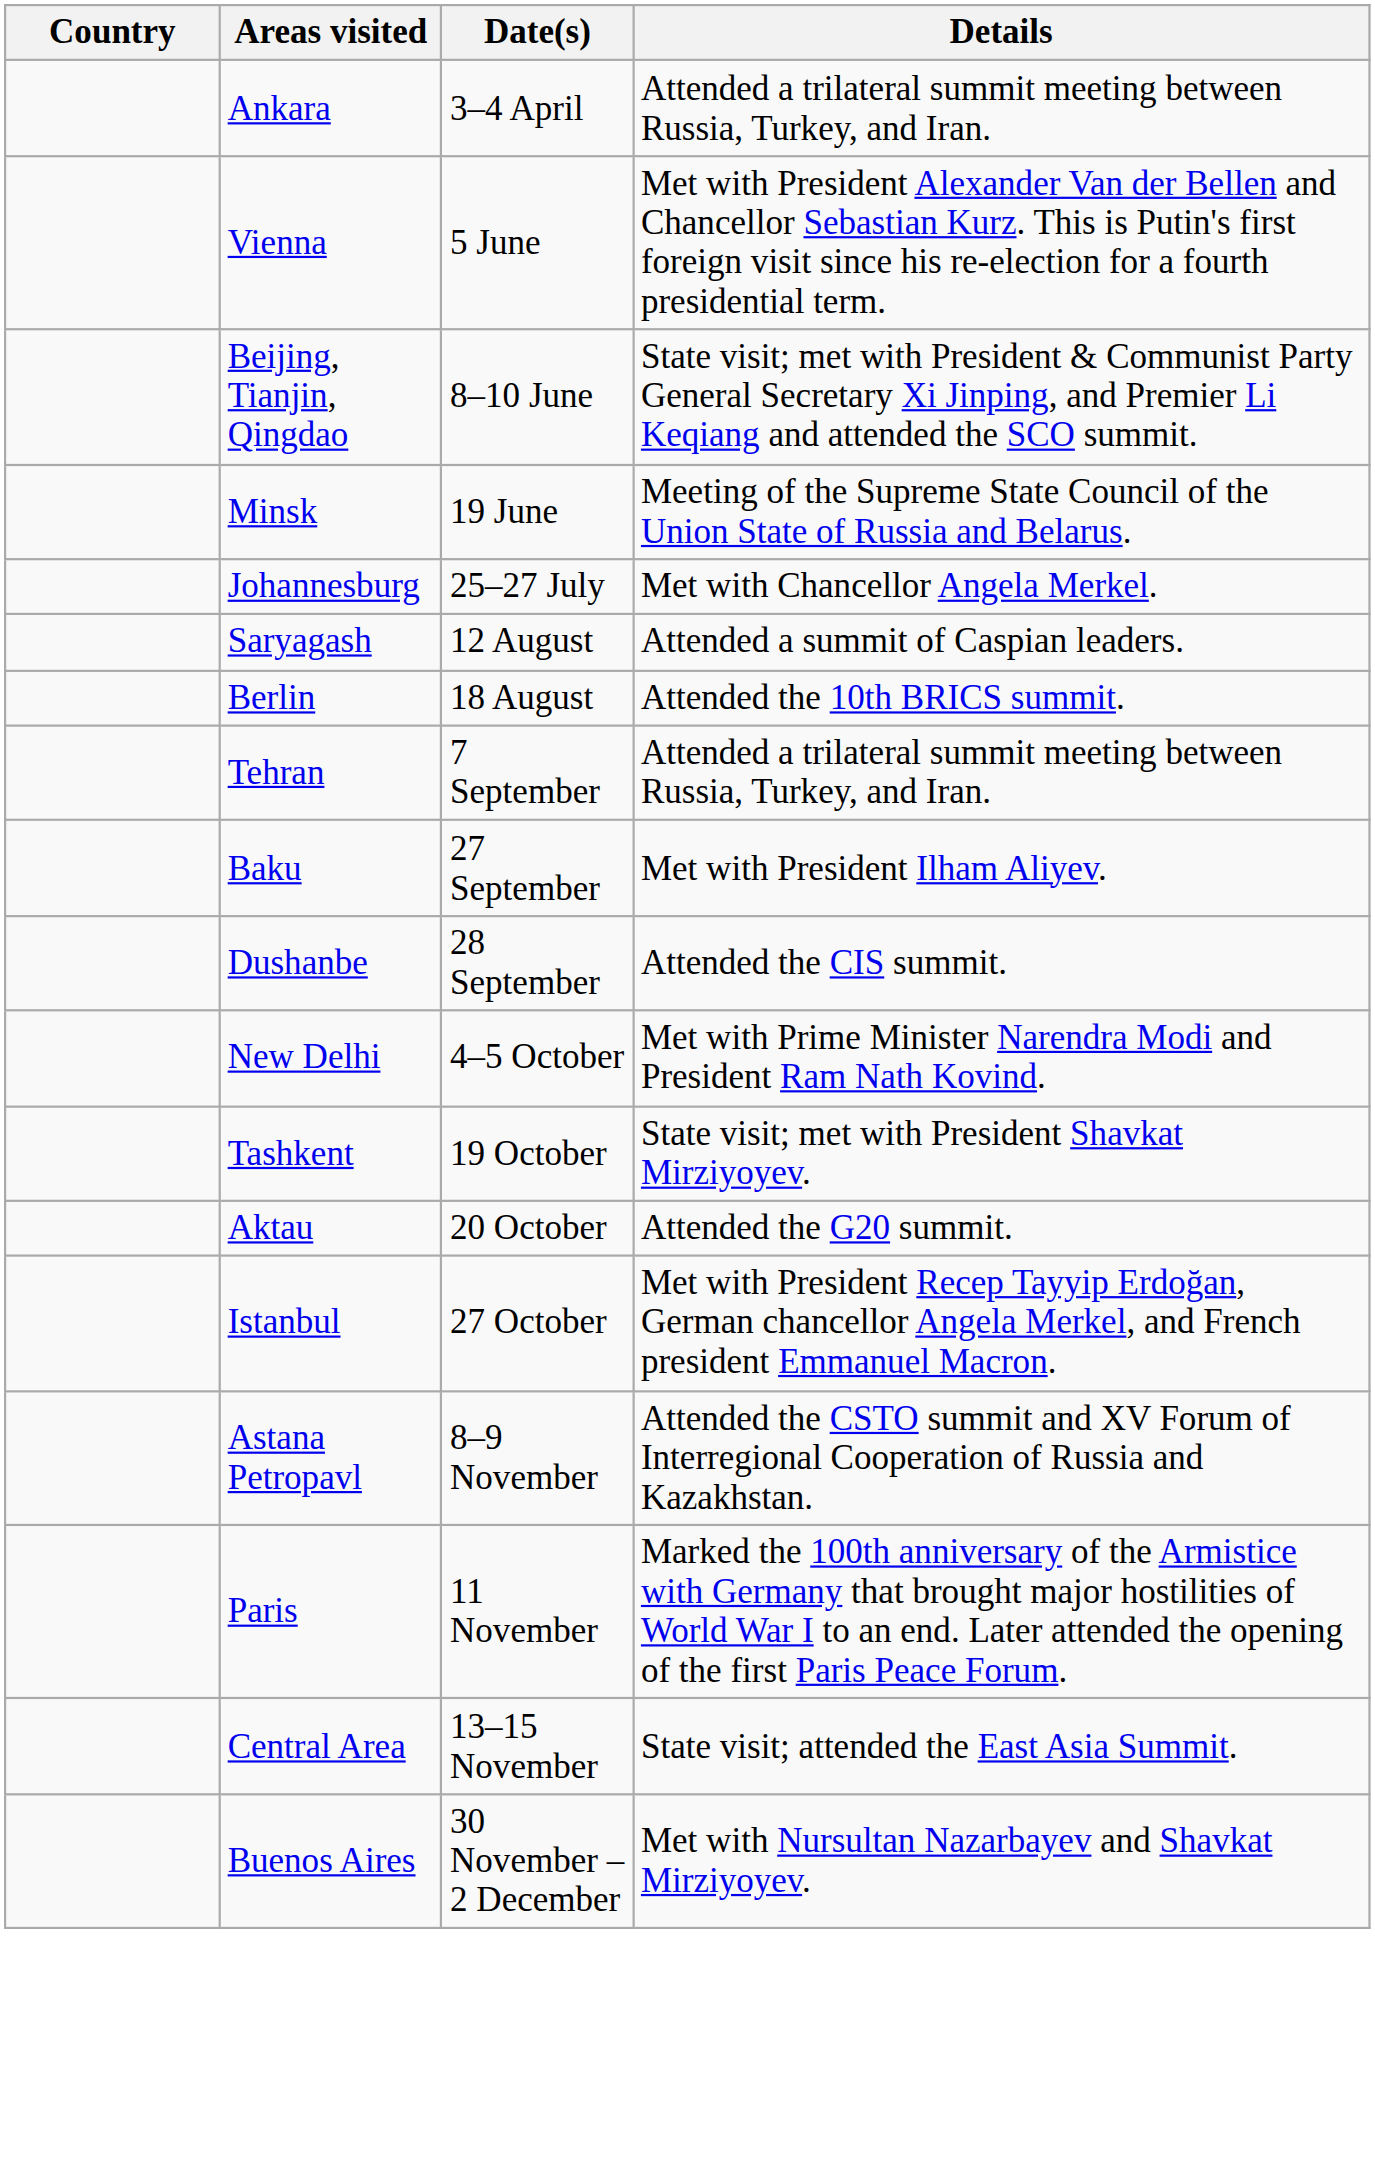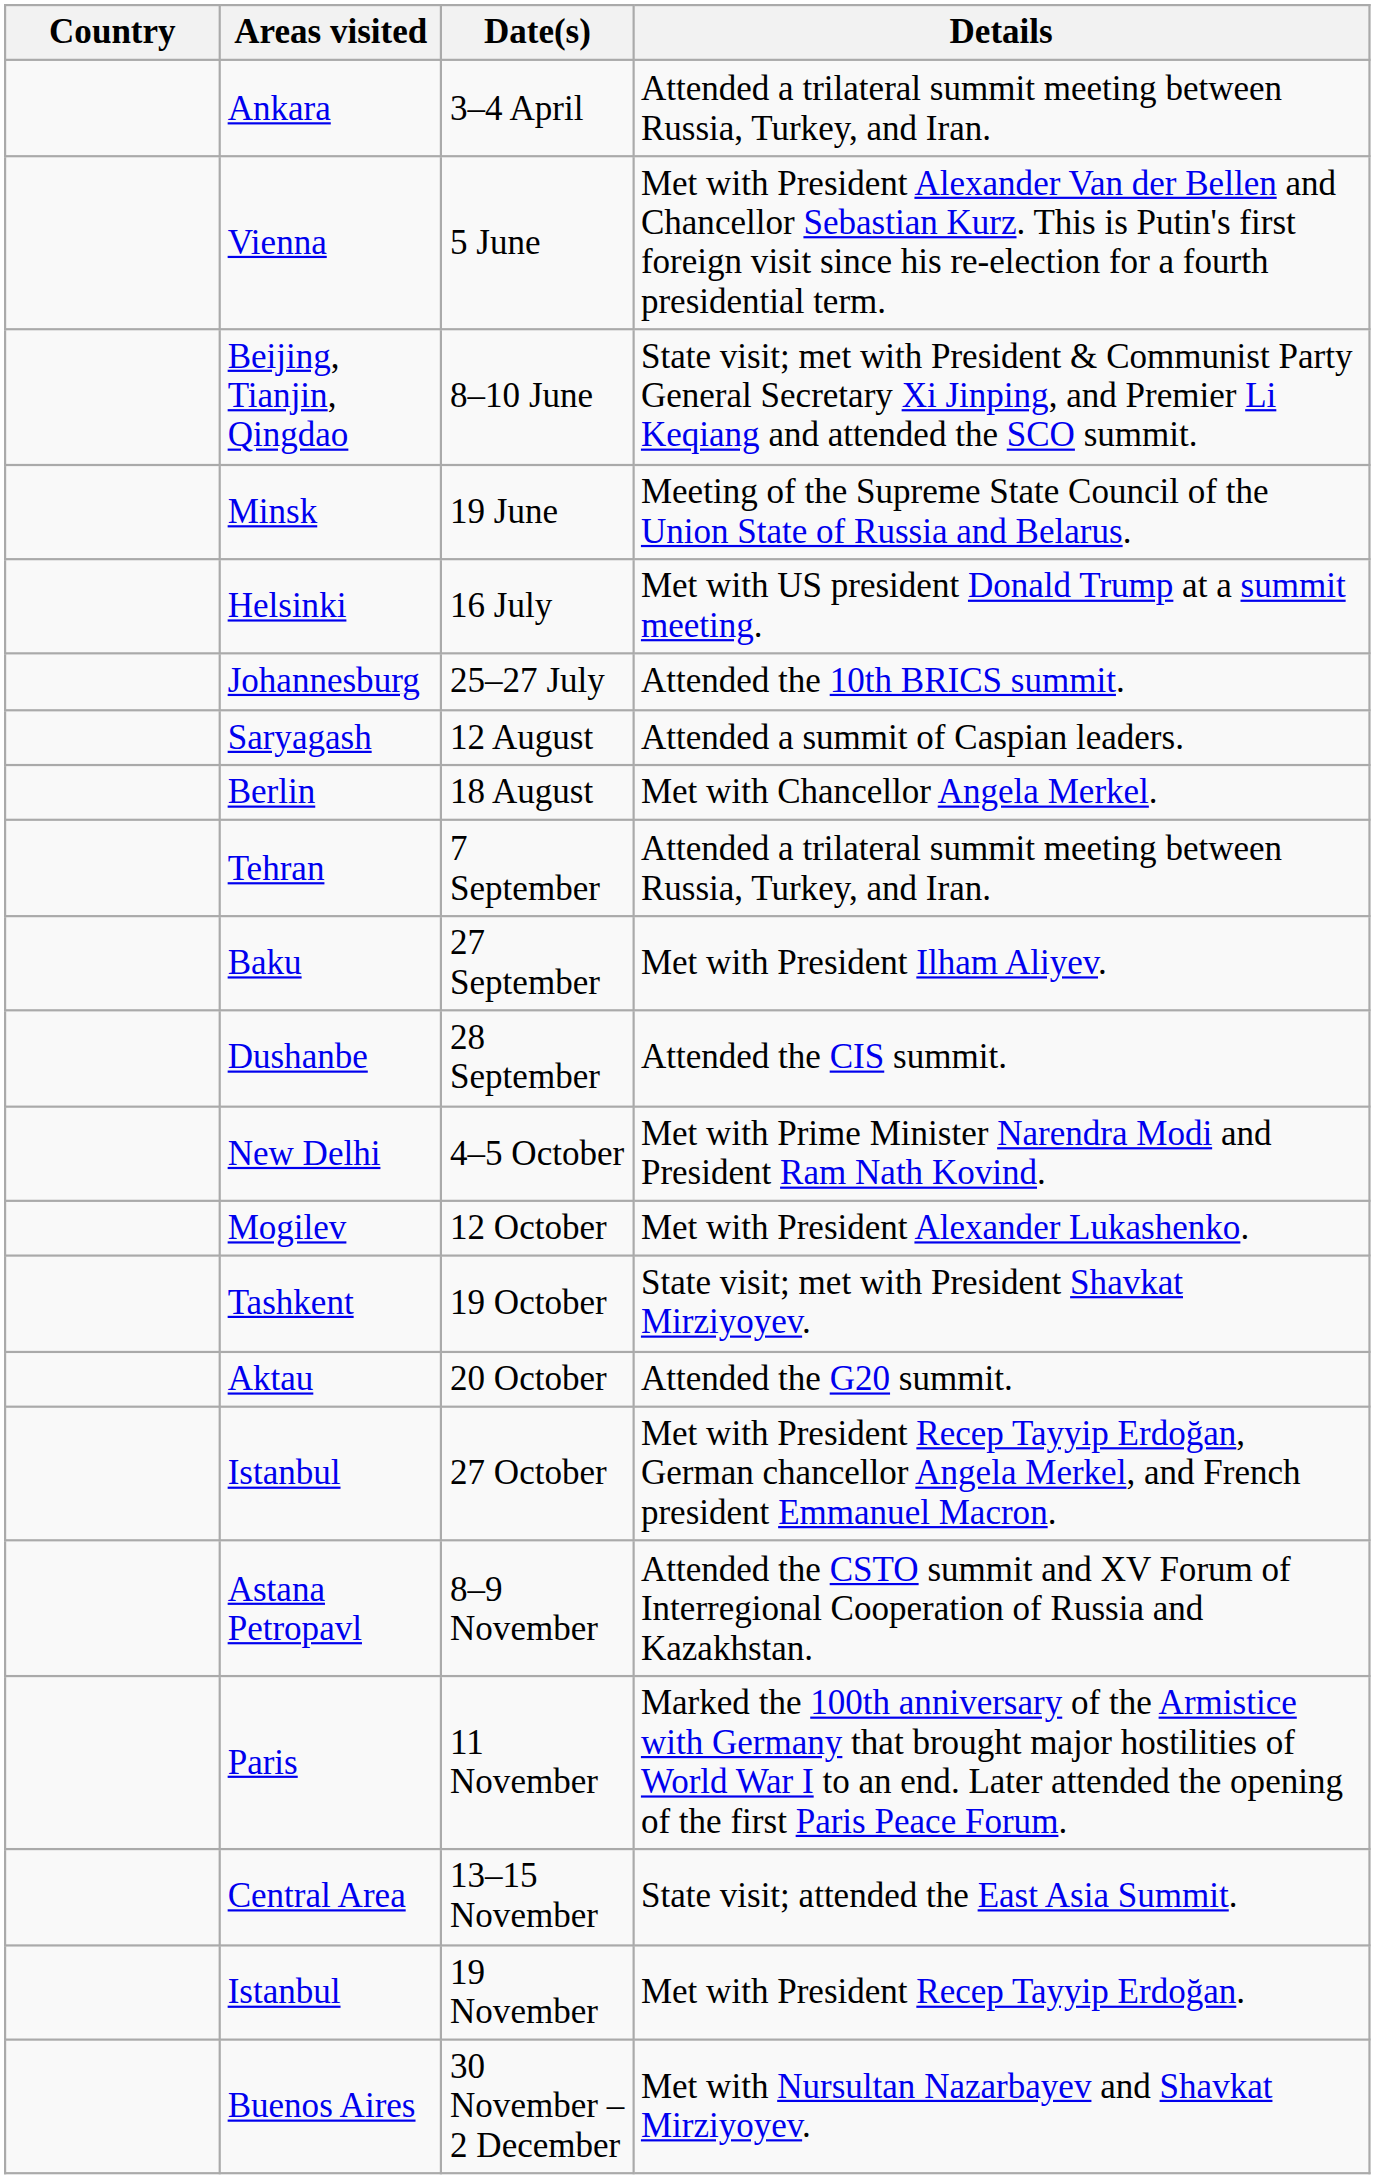+ row: Helsinki | 16 July | Met with US president Donald Trump at a summit meeting.
25–27 July | Details: Met with Chancellor Angela Merkel. -> Attended the 10th BRICS summit.
18 August | Details: Attended the 10th BRICS summit. -> Met with Chancellor Angela Merkel.
+ row: Mogilev | 12 October | Met with President Alexander Lukashenko.
+ row: Istanbul | 19 November | Met with President Recep Tayyip Erdoğan.
